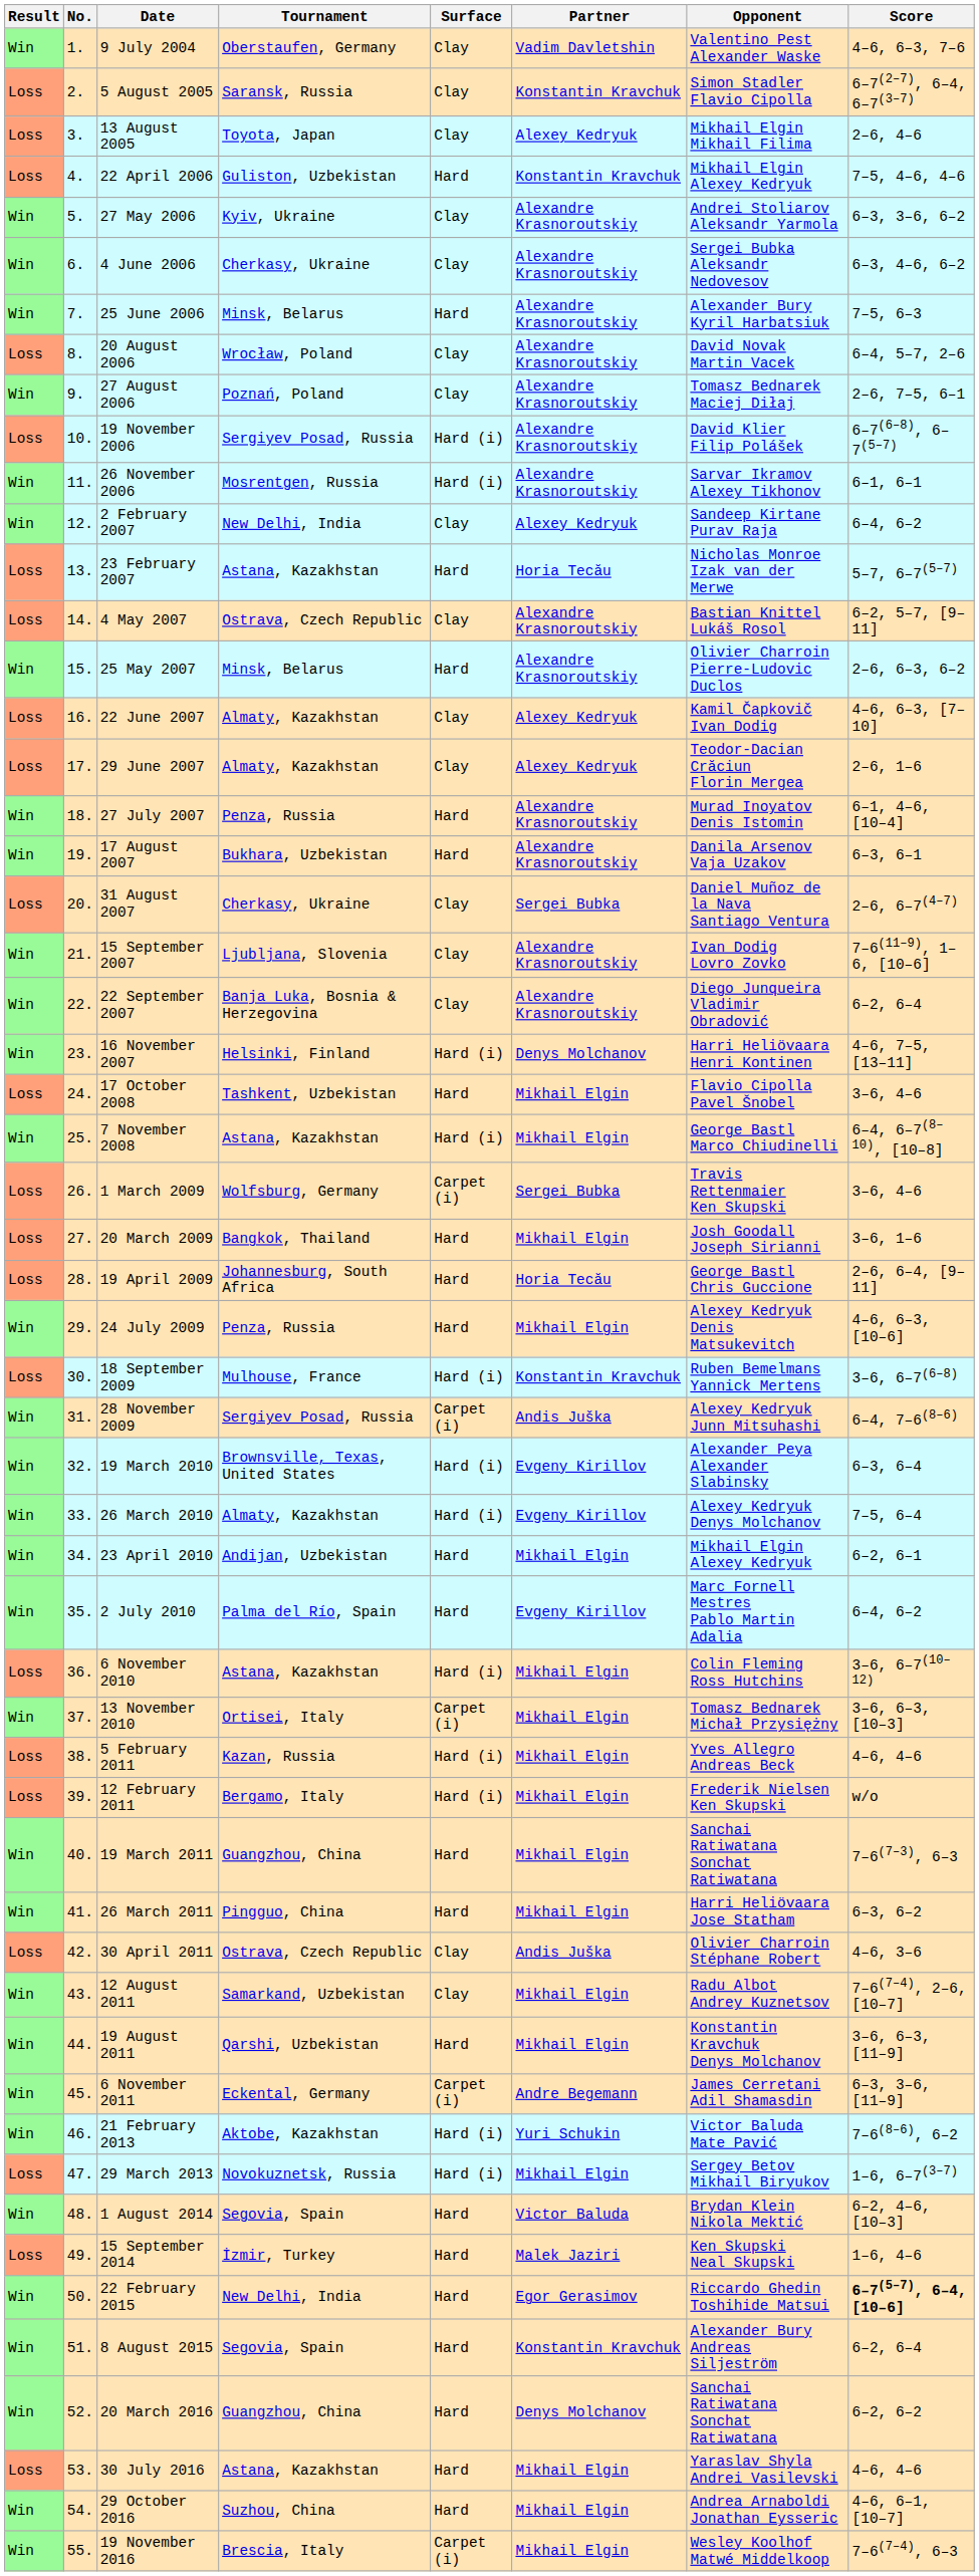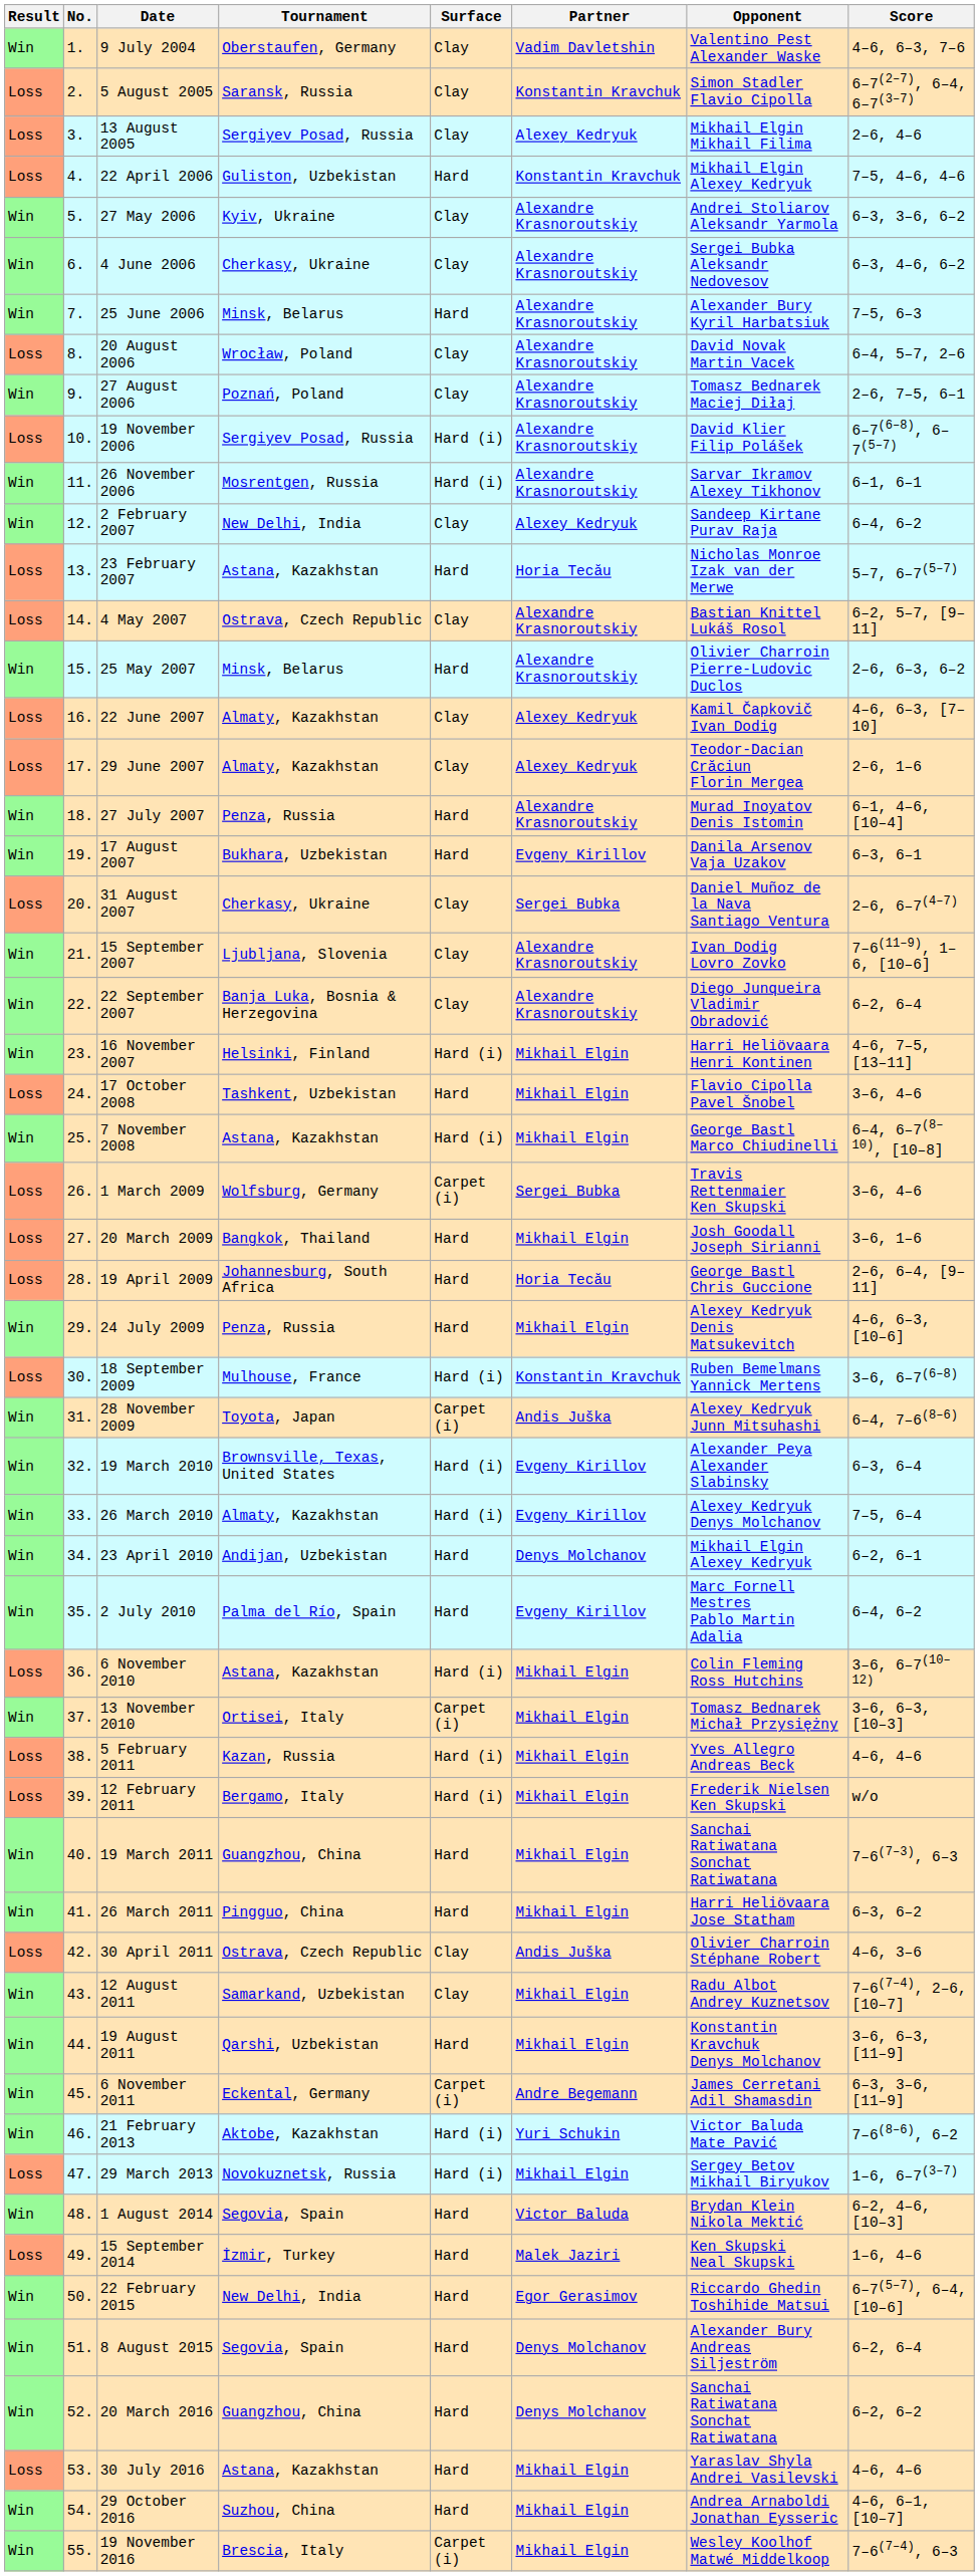13 August 2005 | Tournament: Toyota, Japan -> Sergiyev Posad, Russia
17 August 2007 | Partner: Alexandre Krasnoroutskiy -> Evgeny Kirillov
16 November 2007 | Partner: Denys Molchanov -> Mikhail Elgin
28 November 2009 | Tournament: Sergiyev Posad, Russia -> Toyota, Japan
23 April 2010 | Partner: Mikhail Elgin -> Denys Molchanov
22 February 2015 | Score: bold -> normal
8 August 2015 | Partner: Konstantin Kravchuk -> Denys Molchanov
